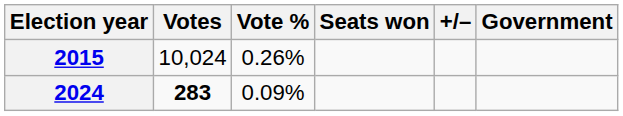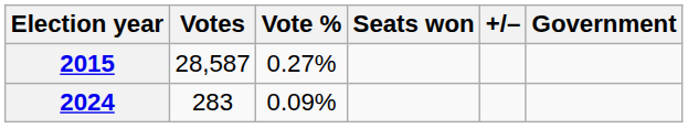2015 | Votes: 10,024 -> 28,587
2015 | Vote %: 0.26% -> 0.27%
2024 | Votes: bold -> normal
